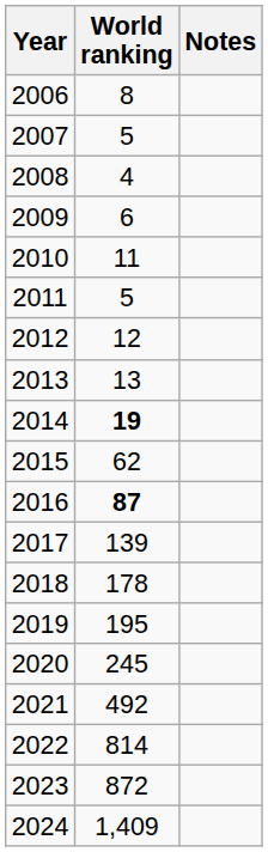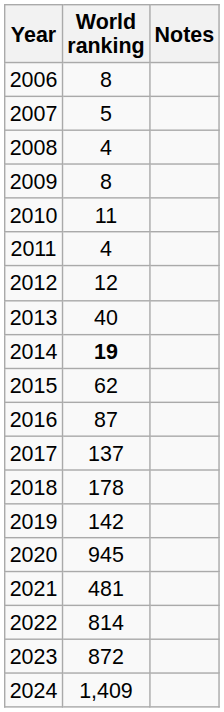2009 | World ranking: 6 -> 8
2011 | World ranking: 5 -> 4
2013 | World ranking: 13 -> 40
2016 | World ranking: bold -> normal
2017 | World ranking: 139 -> 137
2019 | World ranking: 195 -> 142
2020 | World ranking: 245 -> 945
2021 | World ranking: 492 -> 481
